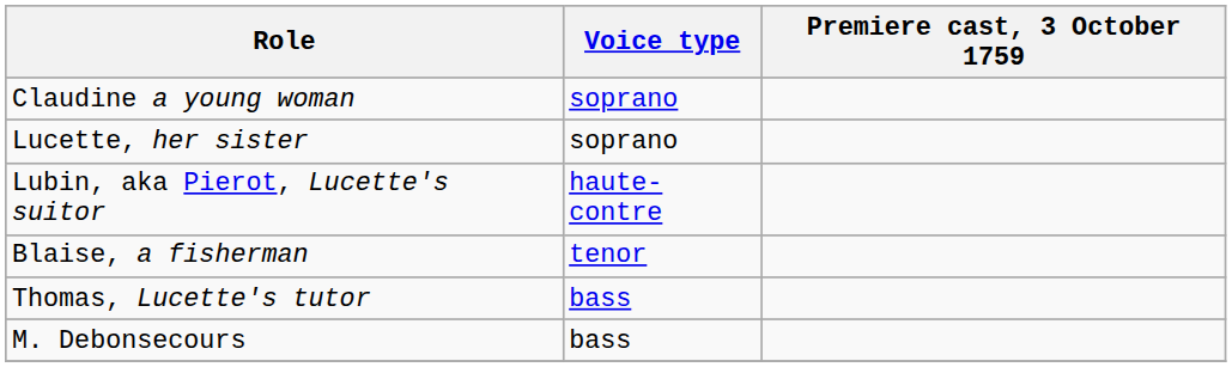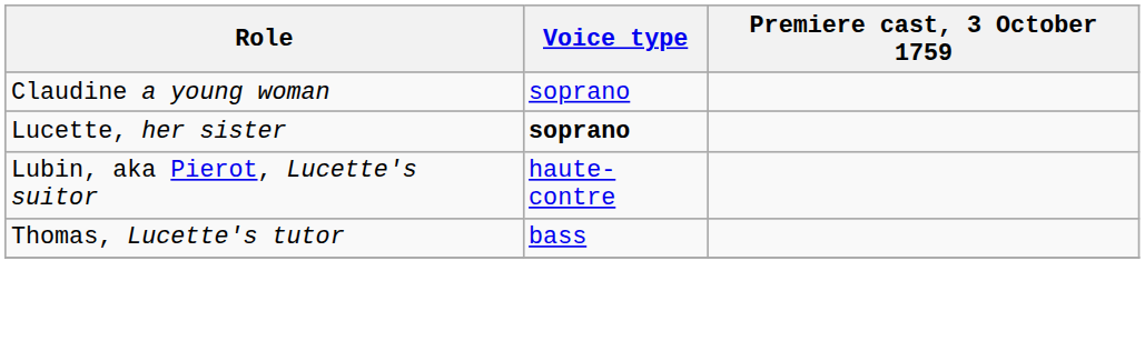Lucette, her sister | Voice type: normal -> bold
- row: Blaise, a fisherman | tenor
- row: M. Debonsecours | bass
